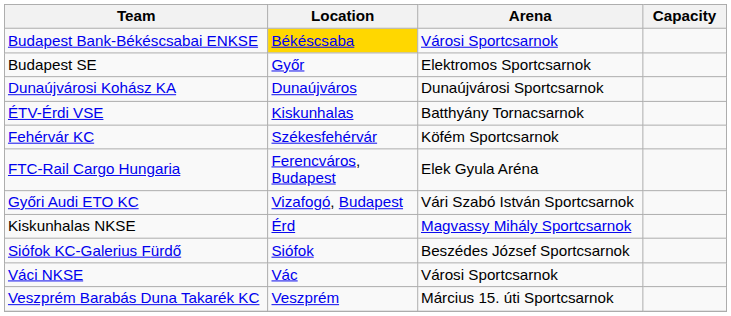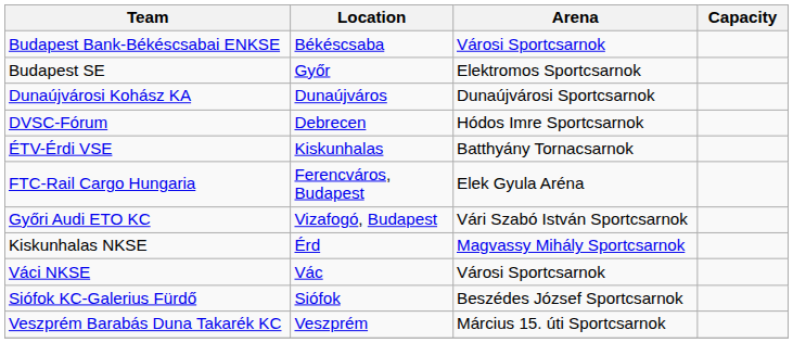Budapest Bank-Békéscsabai ENKSE | Location: gold background -> no background
+ row: DVSC-Fórum | Debrecen | Hódos Imre Sportcsarnok
- row: Fehérvár KC | Székesfehérvár | Köfém Sportcsarnok
rows swapped: Siófok KC-Galerius Fürdő <-> Váci NKSE
